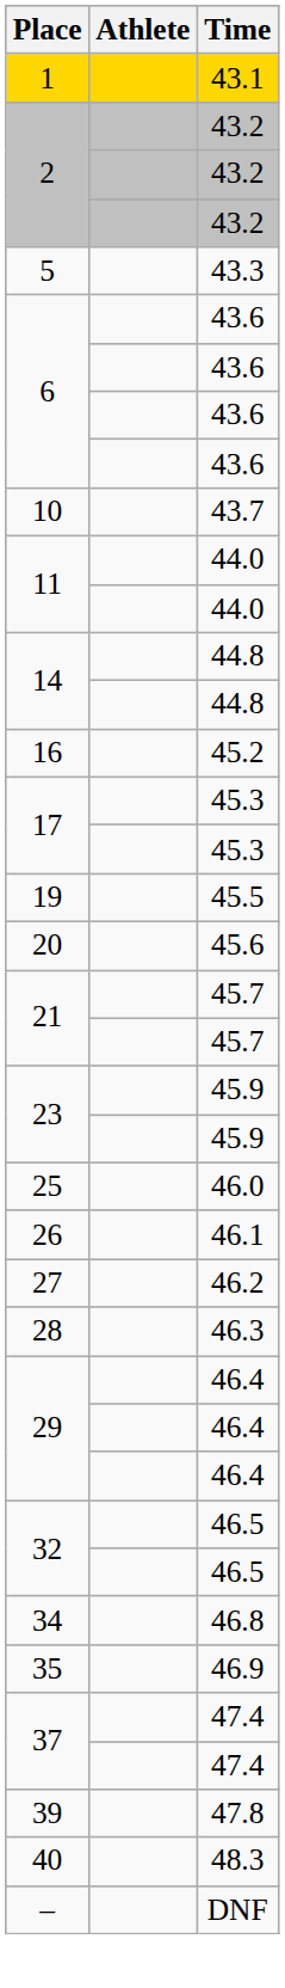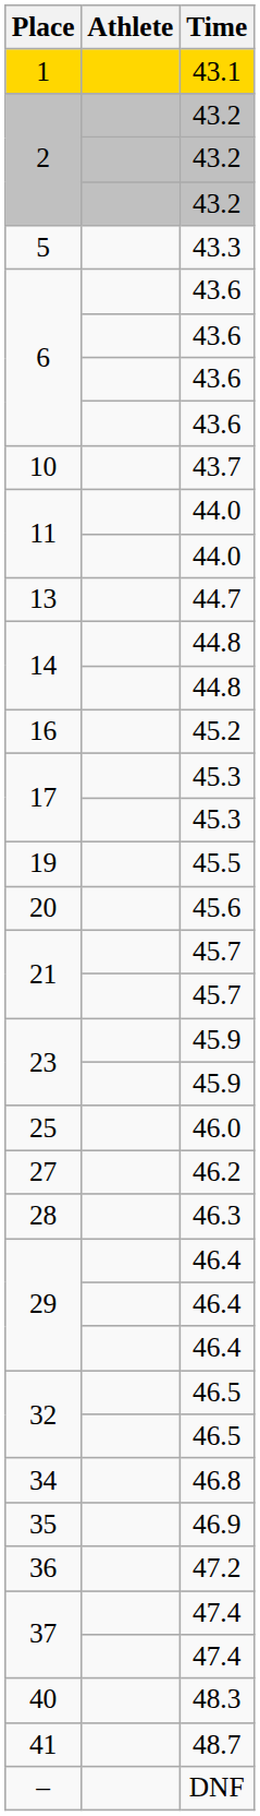+ row: 13 | 44.7
- row: 26 | 46.1
+ row: 36 | 47.2
- row: 39 | 47.8
+ row: 41 | 48.7
